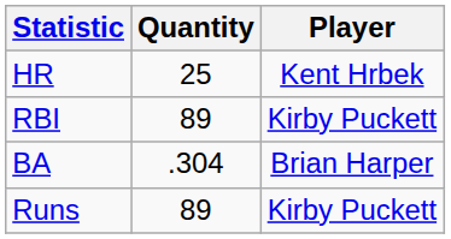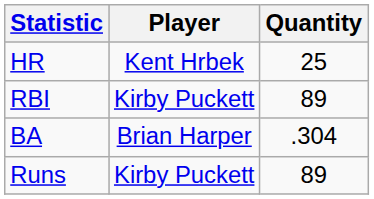columns swapped: Player <-> Quantity
